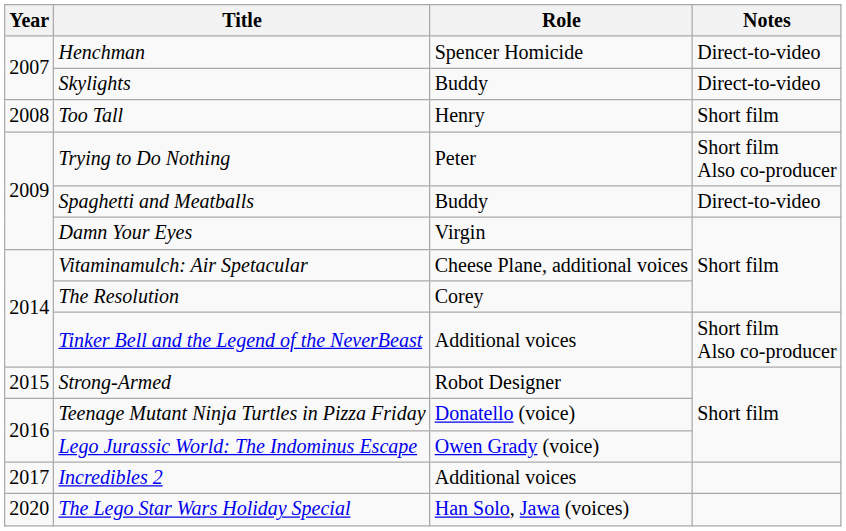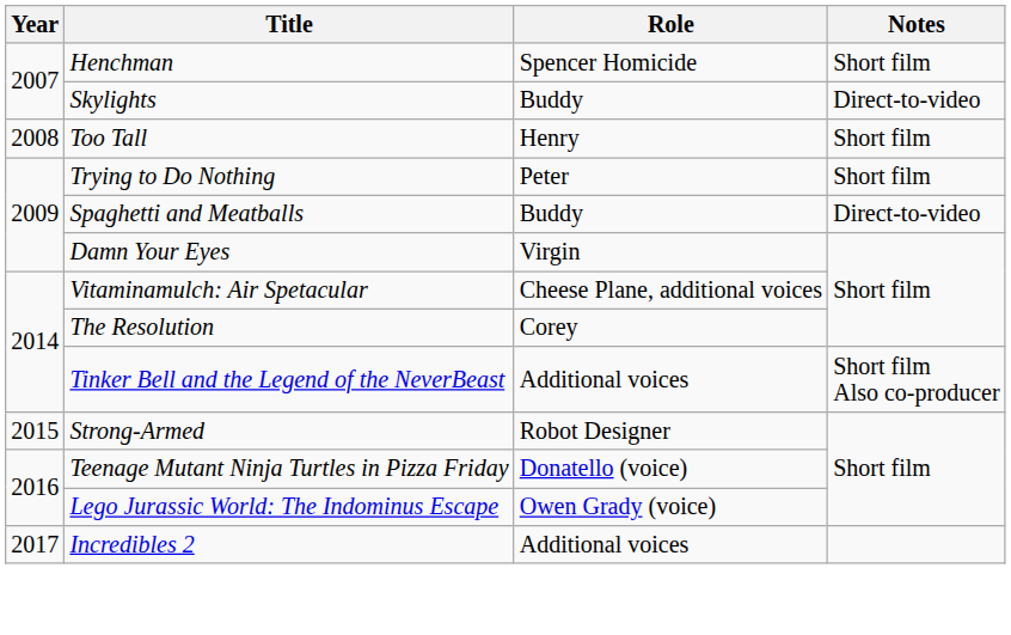Henchman | Notes: Direct-to-video -> Short film
Trying to Do Nothing | Notes: Short film Also co-producer -> Short film
- row: 2020 | The Lego Star Wars Holiday Special | Han Solo, Jawa (voices)
